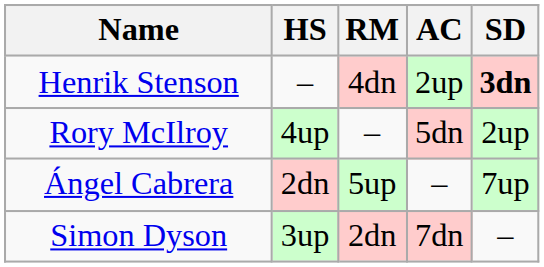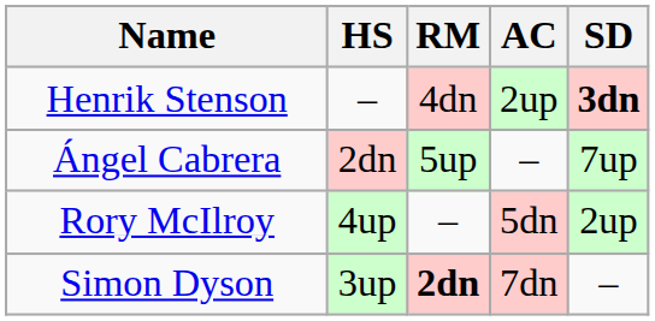rows swapped: Rory McIlroy <-> Ángel Cabrera
Simon Dyson | RM: normal -> bold
